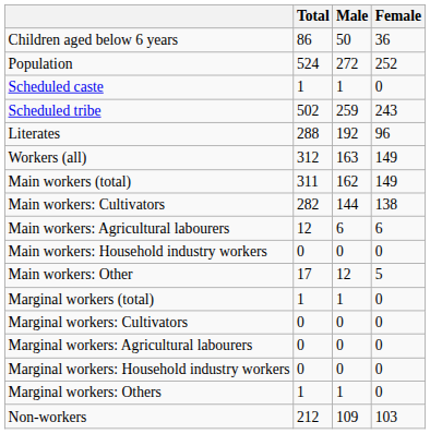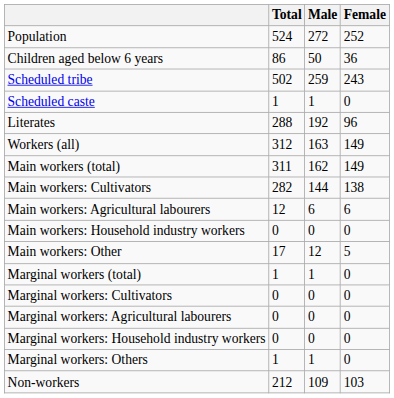rows swapped: Population <-> Children aged below 6 years
rows swapped: Scheduled caste <-> Scheduled tribe
